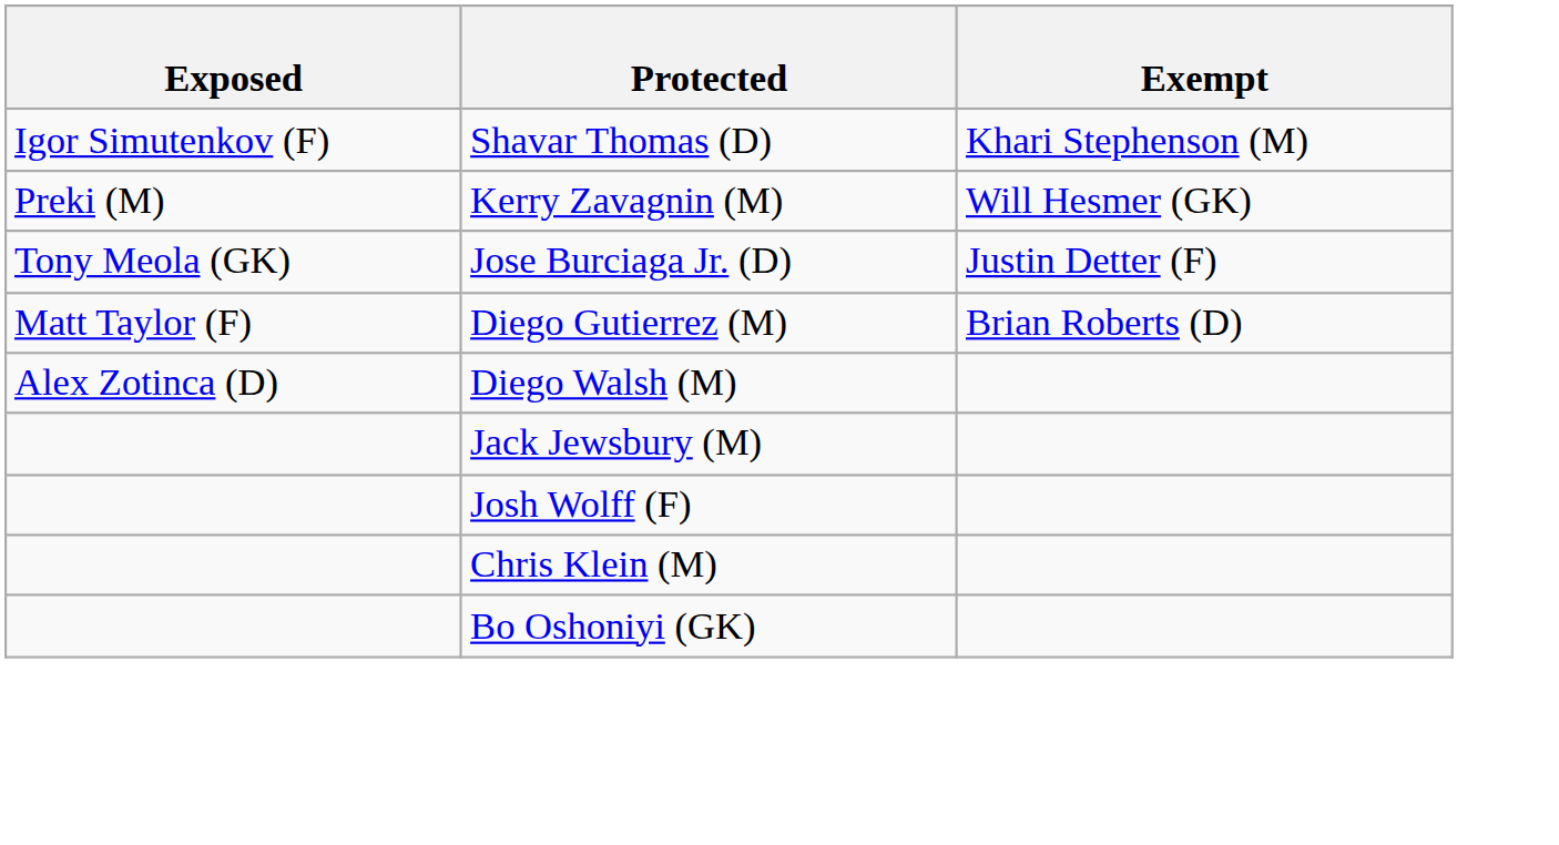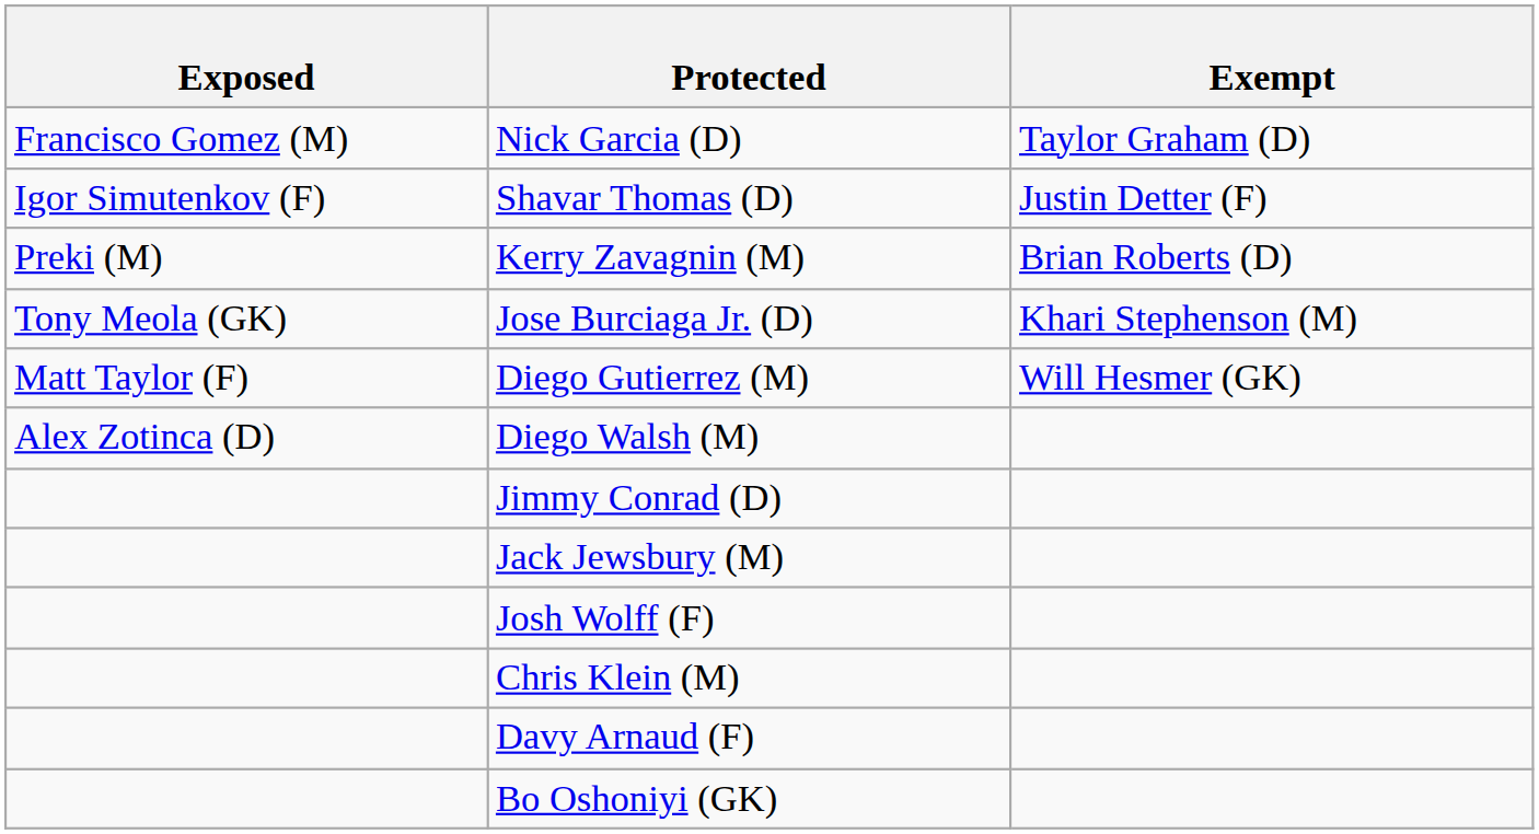+ row: Francisco Gomez (M) | Nick Garcia (D) | Taylor Graham (D)
Shavar Thomas (D) | Exempt: Khari Stephenson (M) -> Justin Detter (F)
Kerry Zavagnin (M) | Exempt: Will Hesmer (GK) -> Brian Roberts (D)
Jose Burciaga Jr. (D) | Exempt: Justin Detter (F) -> Khari Stephenson (M)
Diego Gutierrez (M) | Exempt: Brian Roberts (D) -> Will Hesmer (GK)
+ row: Jimmy Conrad (D)
+ row: Davy Arnaud (F)
